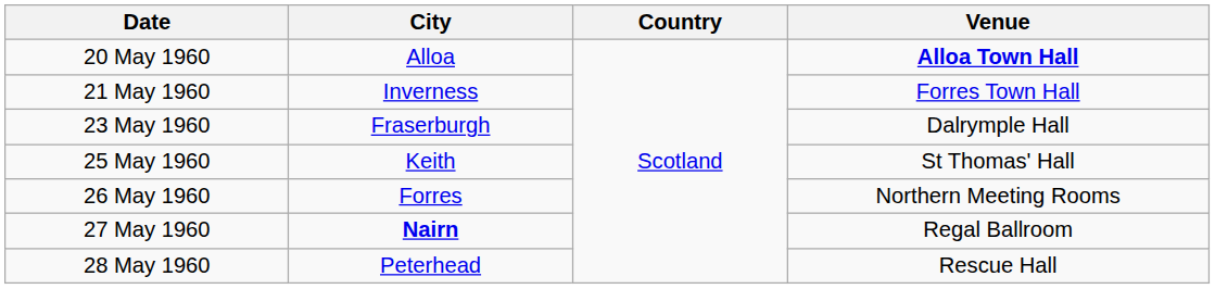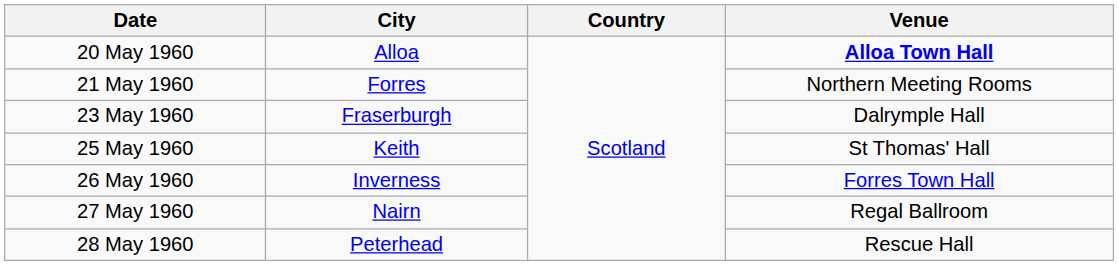21 May 1960 | City: Inverness -> Forres
21 May 1960 | Venue: Forres Town Hall -> Northern Meeting Rooms
26 May 1960 | City: Forres -> Inverness
26 May 1960 | Venue: Northern Meeting Rooms -> Forres Town Hall
27 May 1960 | City: bold -> normal
